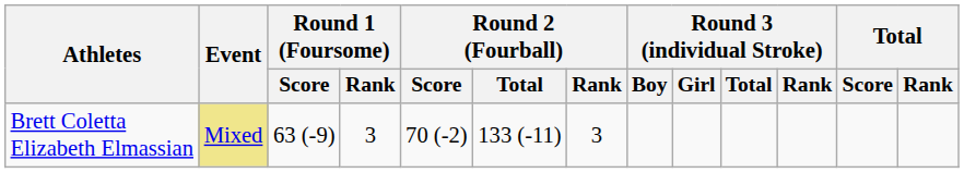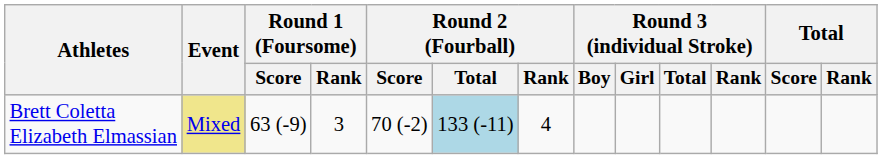Brett Coletta Elizabeth Elmassian | Round 2 (Fourball) / Total: no background -> lightblue background
Brett Coletta Elizabeth Elmassian | Round 2 (Fourball) / Rank: 3 -> 4
